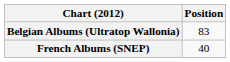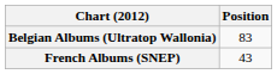French Albums (SNEP) | Position: 40 -> 43
